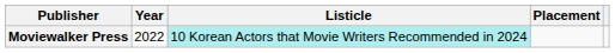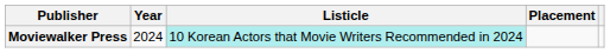Moviewalker Press | Year: 2022 -> 2024
